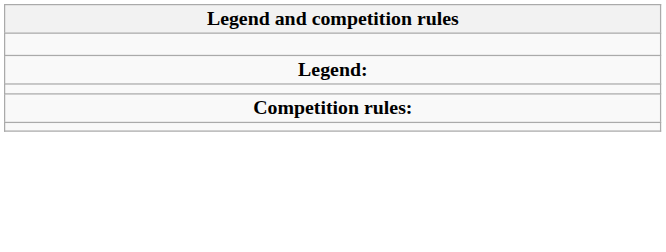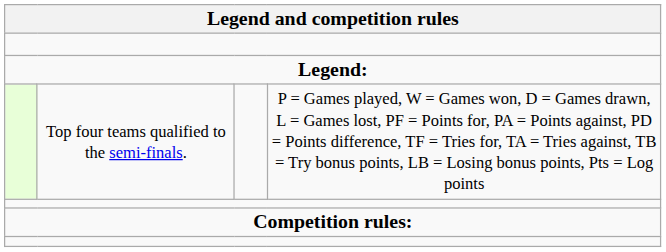+ row: Top four teams qualified to the semi-finals. | P = Games played, W = Games won, D = Games drawn, L = Games lost, PF = Points for, PA = Points against, PD = Points difference, TF = Tries for, TA = Tries against, TB = Try bonus points, LB = Losing bonus points, Pts = Log points
